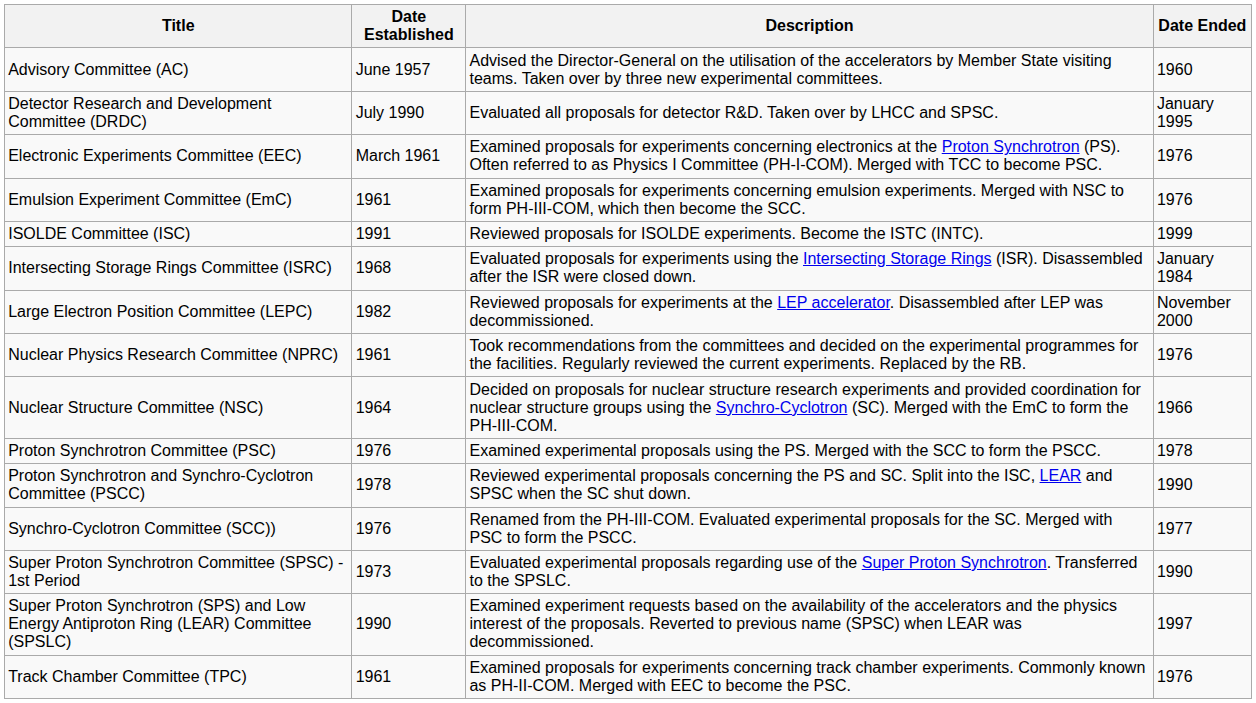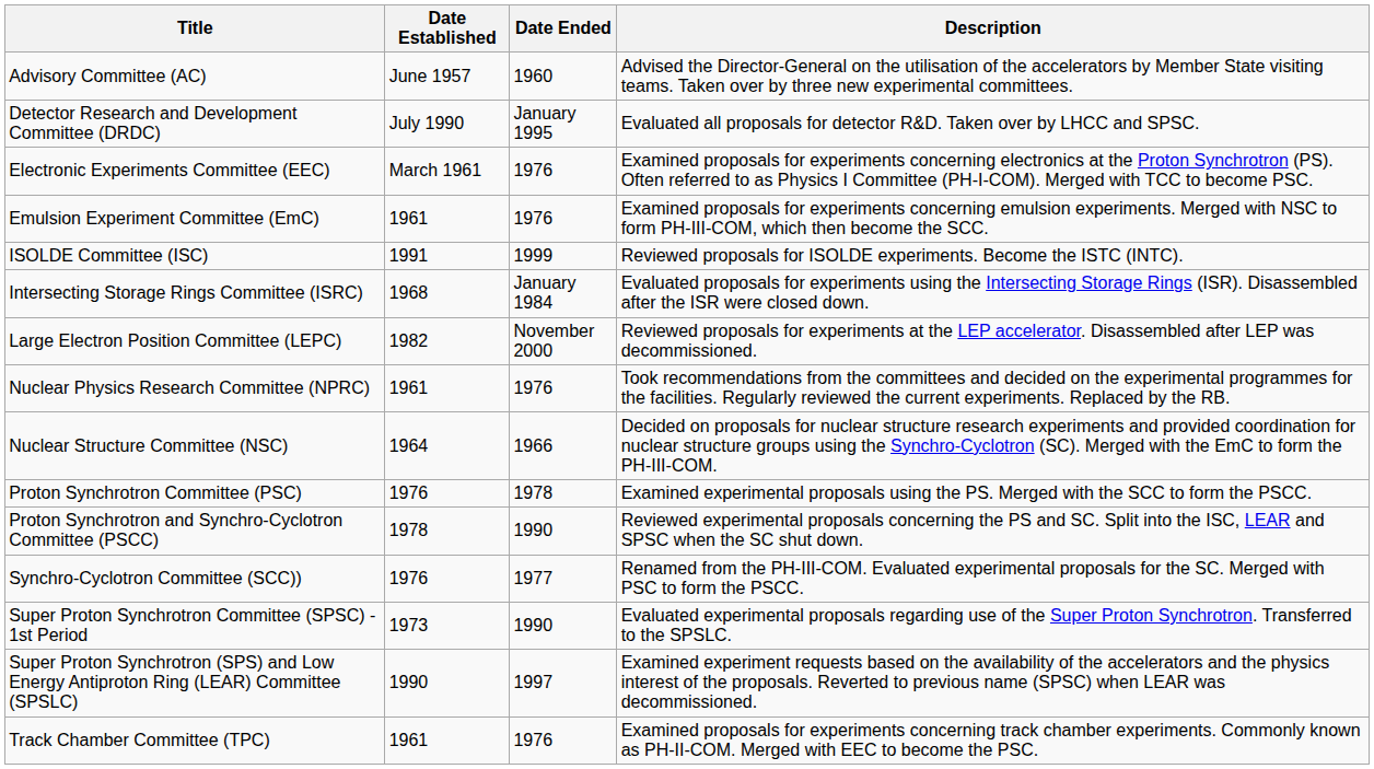columns swapped: Date Ended <-> Description
